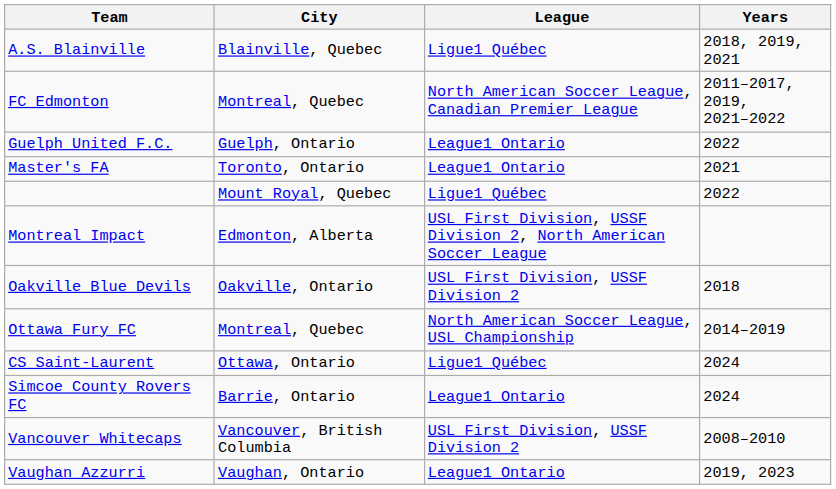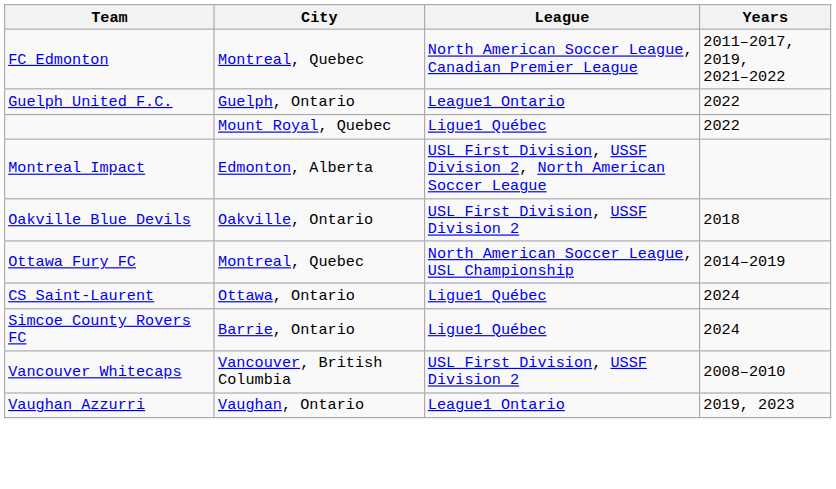- row: A.S. Blainville | Blainville, Quebec | Ligue1 Québec | 2018, 2019, 2021
- row: Master's FA | Toronto, Ontario | League1 Ontario | 2021
Simcoe County Rovers FC | League: League1 Ontario -> Ligue1 Québec
